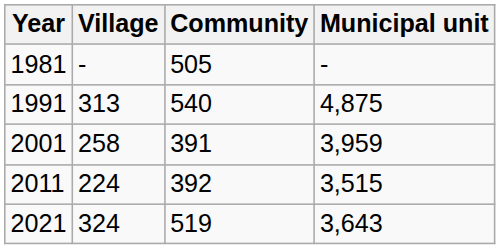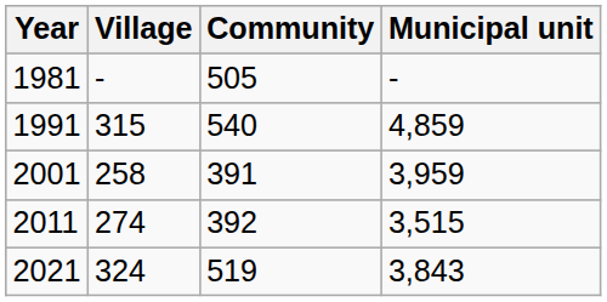1991 | Village: 313 -> 315
1991 | Municipal unit: 4,875 -> 4,859
2011 | Village: 224 -> 274
2021 | Municipal unit: 3,643 -> 3,843
